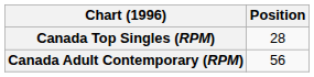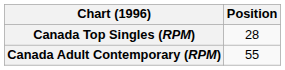Canada Adult Contemporary (RPM) | Position: 56 -> 55
